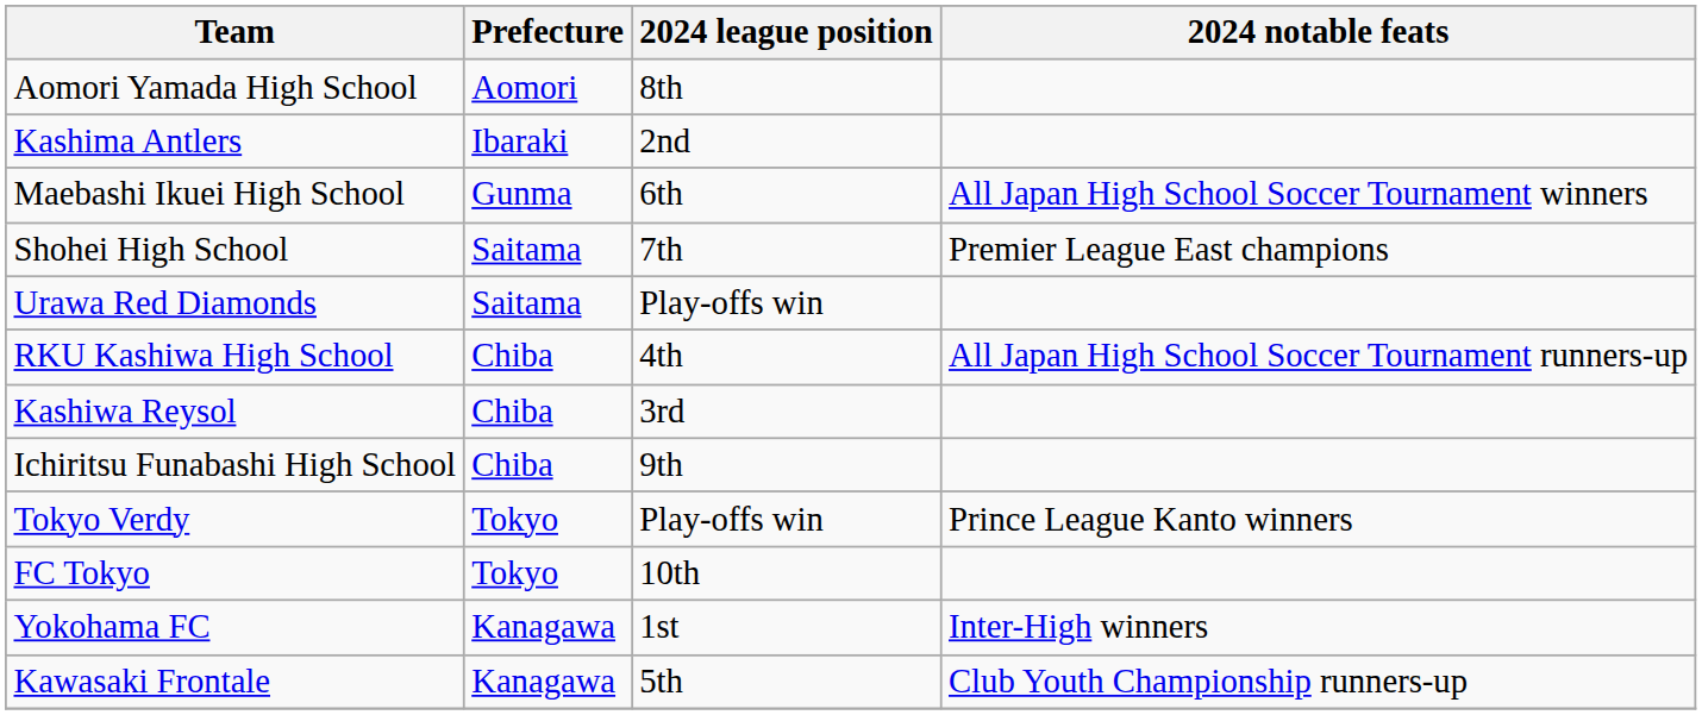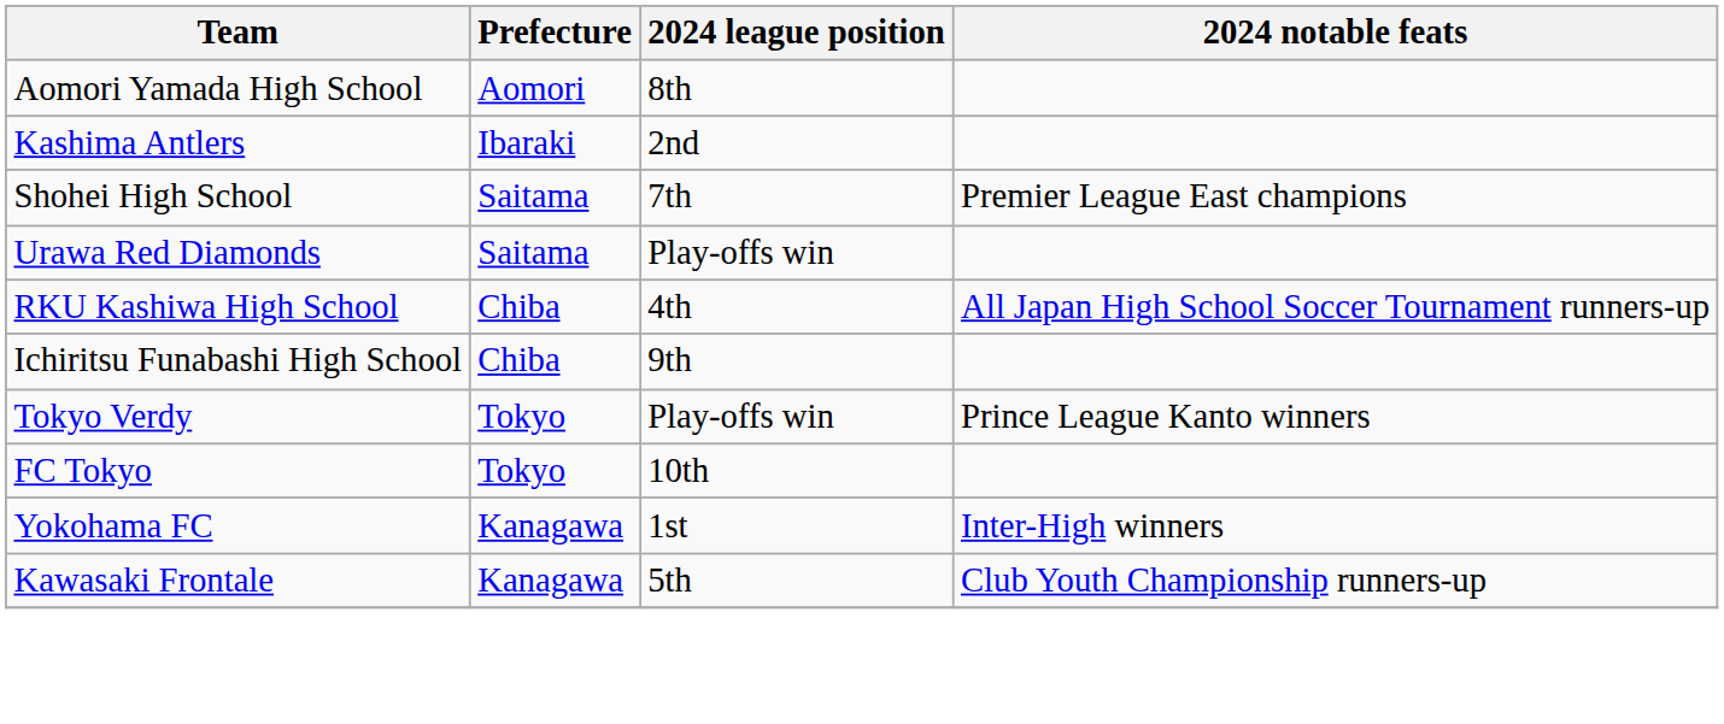- row: Maebashi Ikuei High School | Gunma | 6th | All Japan High School Soccer Tournament winners
- row: Kashiwa Reysol | Chiba | 3rd
